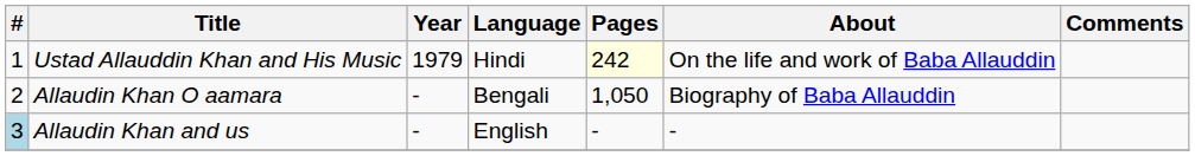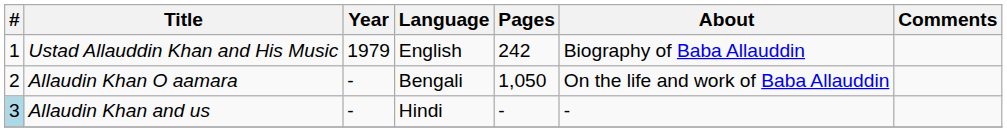Ustad Allauddin Khan and His Music | Language: Hindi -> English
Ustad Allauddin Khan and His Music | Pages: lightyellow background -> no background
Ustad Allauddin Khan and His Music | About: On the life and work of Baba Allauddin -> Biography of Baba Allauddin
Allaudin Khan O aamara | About: Biography of Baba Allauddin -> On the life and work of Baba Allauddin
Allaudin Khan and us | Language: English -> Hindi
